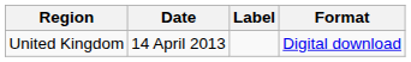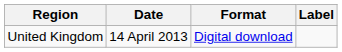columns swapped: Format <-> Label
